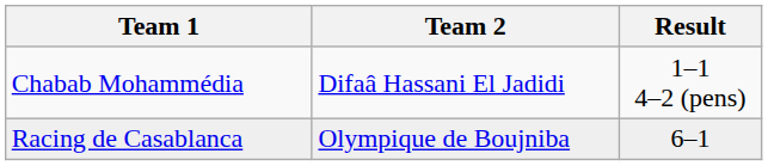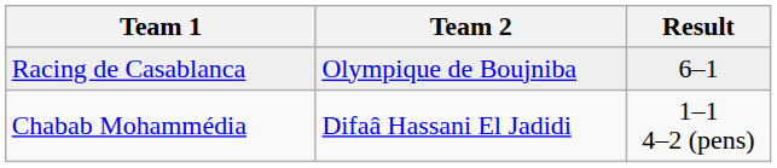rows swapped: Chabab Mohammédia <-> Racing de Casablanca
